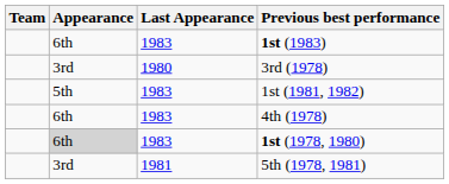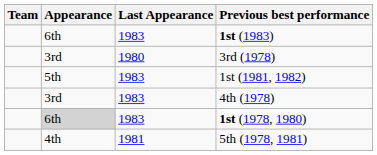4th (1978) | Appearance: 6th -> 3rd
5th (1978, 1981) | Appearance: 3rd -> 4th
